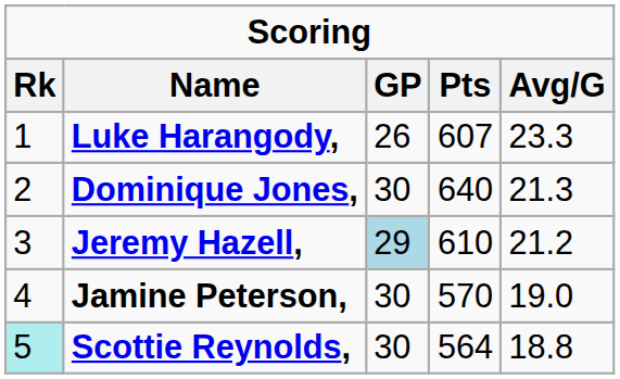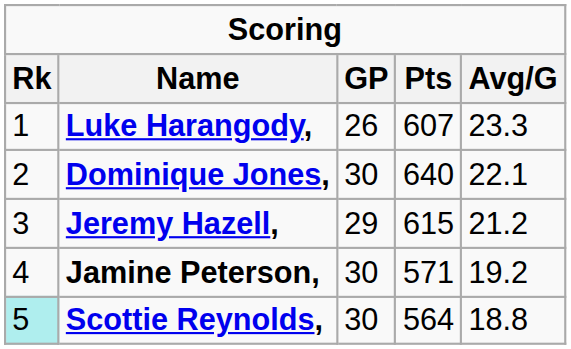Dominique Jones, | Avg/G: 21.3 -> 22.1
Jeremy Hazell, | GP: lightblue background -> no background
Jeremy Hazell, | Pts: 610 -> 615
Jamine Peterson, | Pts: 570 -> 571
Jamine Peterson, | Avg/G: 19.0 -> 19.2
